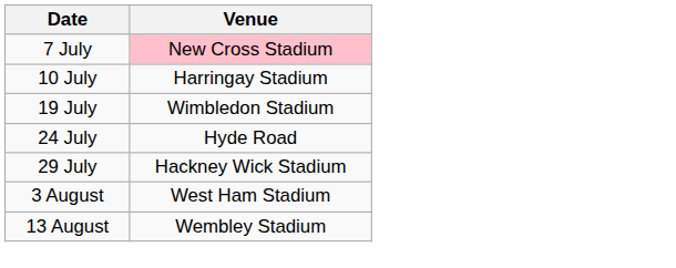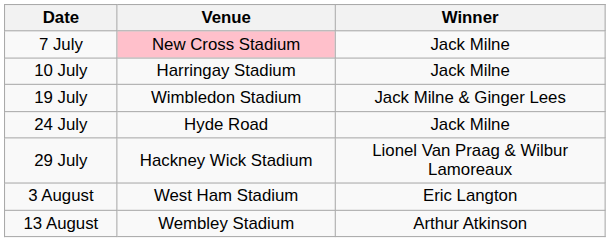+ column: Winner | Jack Milne | Jack Milne | Jack Milne & Ginger Lees | Jack Milne | Lionel Van Praag & Wilbur Lamoreaux | Eric Langton | Arthur Atkinson
